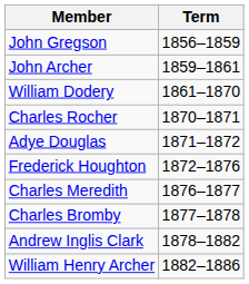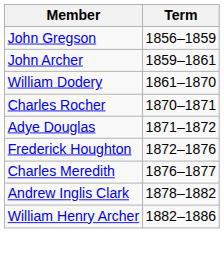- row: Charles Bromby | 1877–1878
